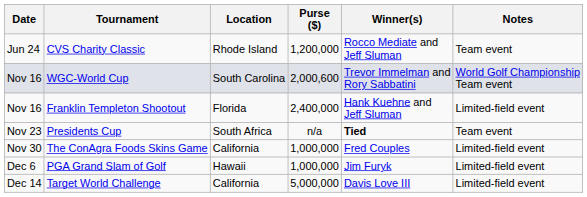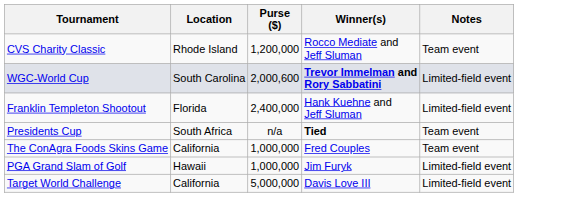- column: Date | Jun 24 | Nov 16 | Nov 16 | Nov 23 | Nov 30 | Dec 6 | Dec 14
WGC-World Cup | Winner(s): normal -> bold
WGC-World Cup | Notes: World Golf Championship Team event -> Limited-field event
The ConAgra Foods Skins Game | Notes: Limited-field event -> Team event
